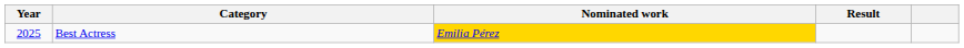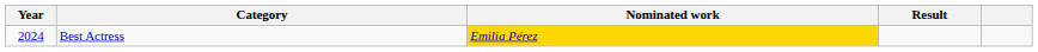Best Actress | Year: 2025 -> 2024
